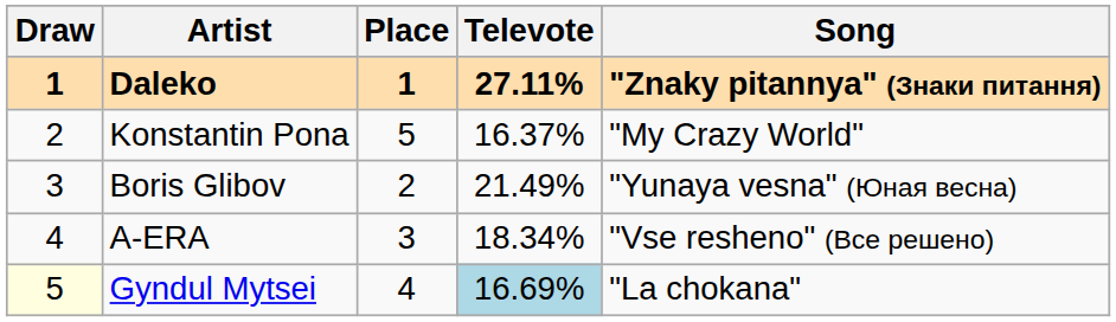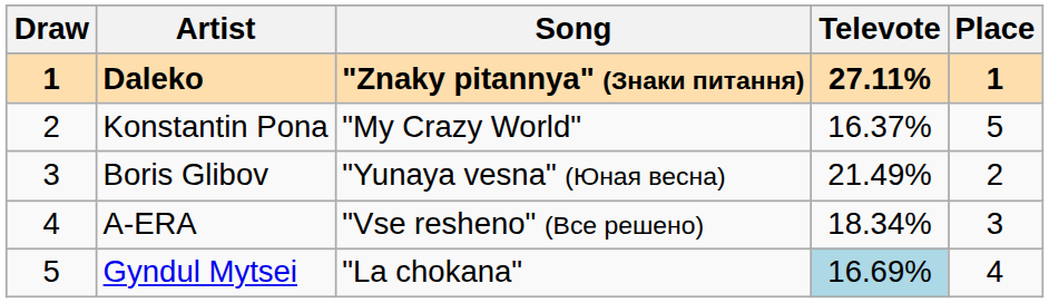columns swapped: Song <-> Place
Gyndul Mytsei | Draw: lightyellow background -> no background
